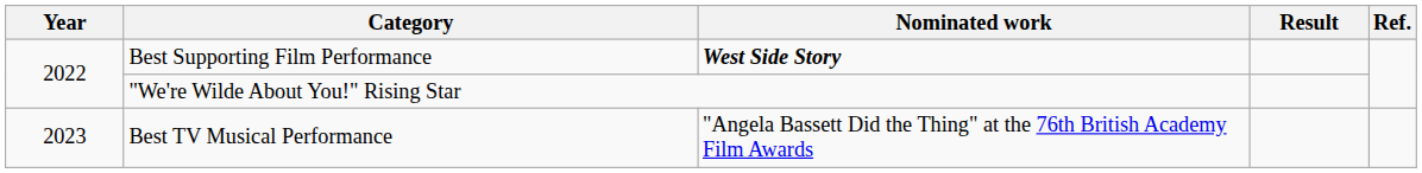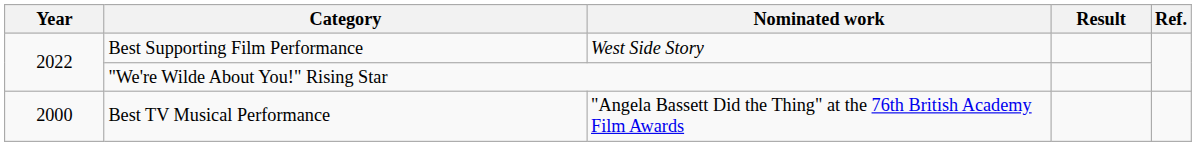Best Supporting Film Performance | Nominated work: bold -> normal
Best TV Musical Performance | Year: 2023 -> 2000
